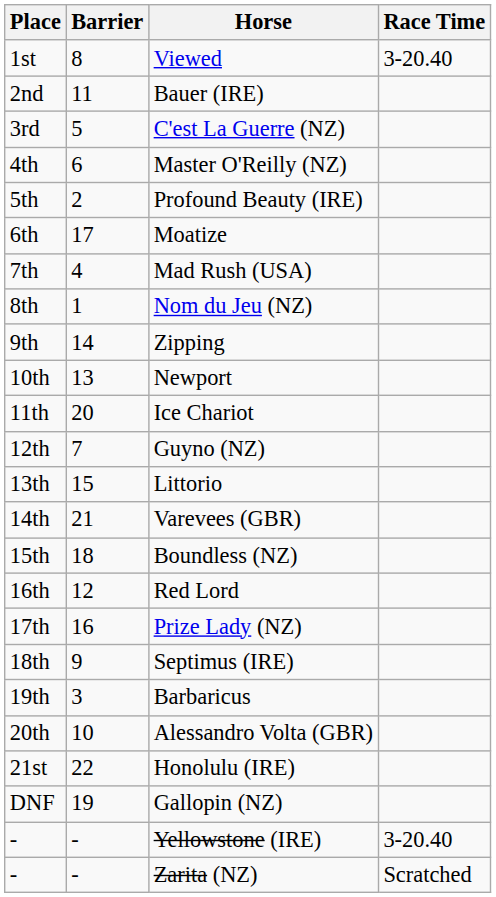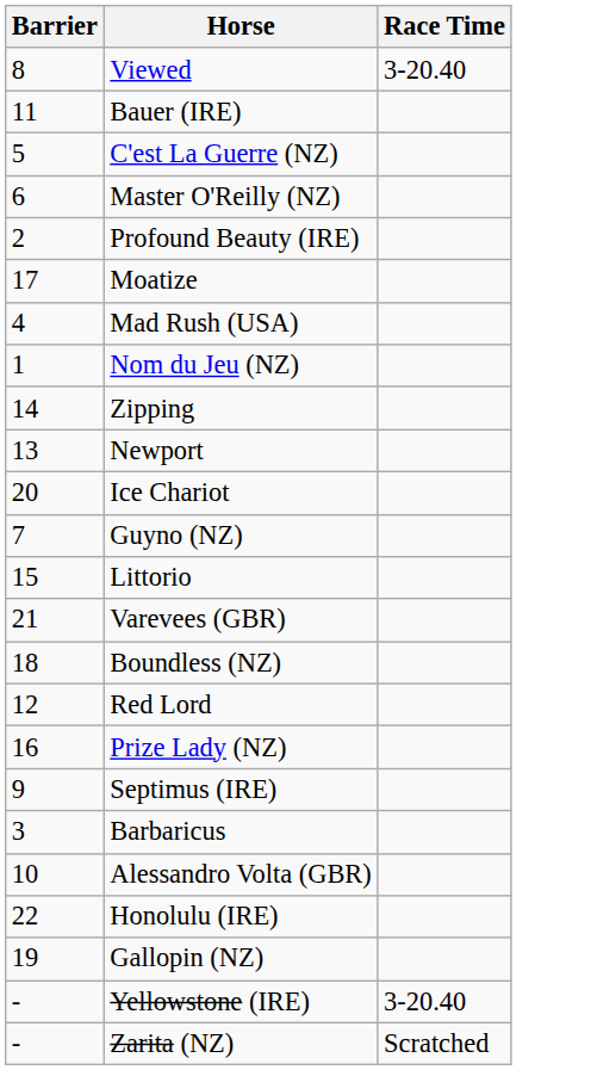- column: Place | 1st | 2nd | 3rd | 4th | 5th | 6th | 7th | 8th | 9th | 10th | 11th | 12th | 13th | 14th | 15th | 16th | 17th | 18th | 19th | 20th | 21st | DNF | - | -
